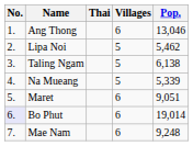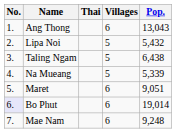Ang Thong | Pop.: 13,046 -> 13,043
Lipa Noi | Pop.: 5,462 -> 5,432
Taling Ngam | Pop.: 6,138 -> 6,438
